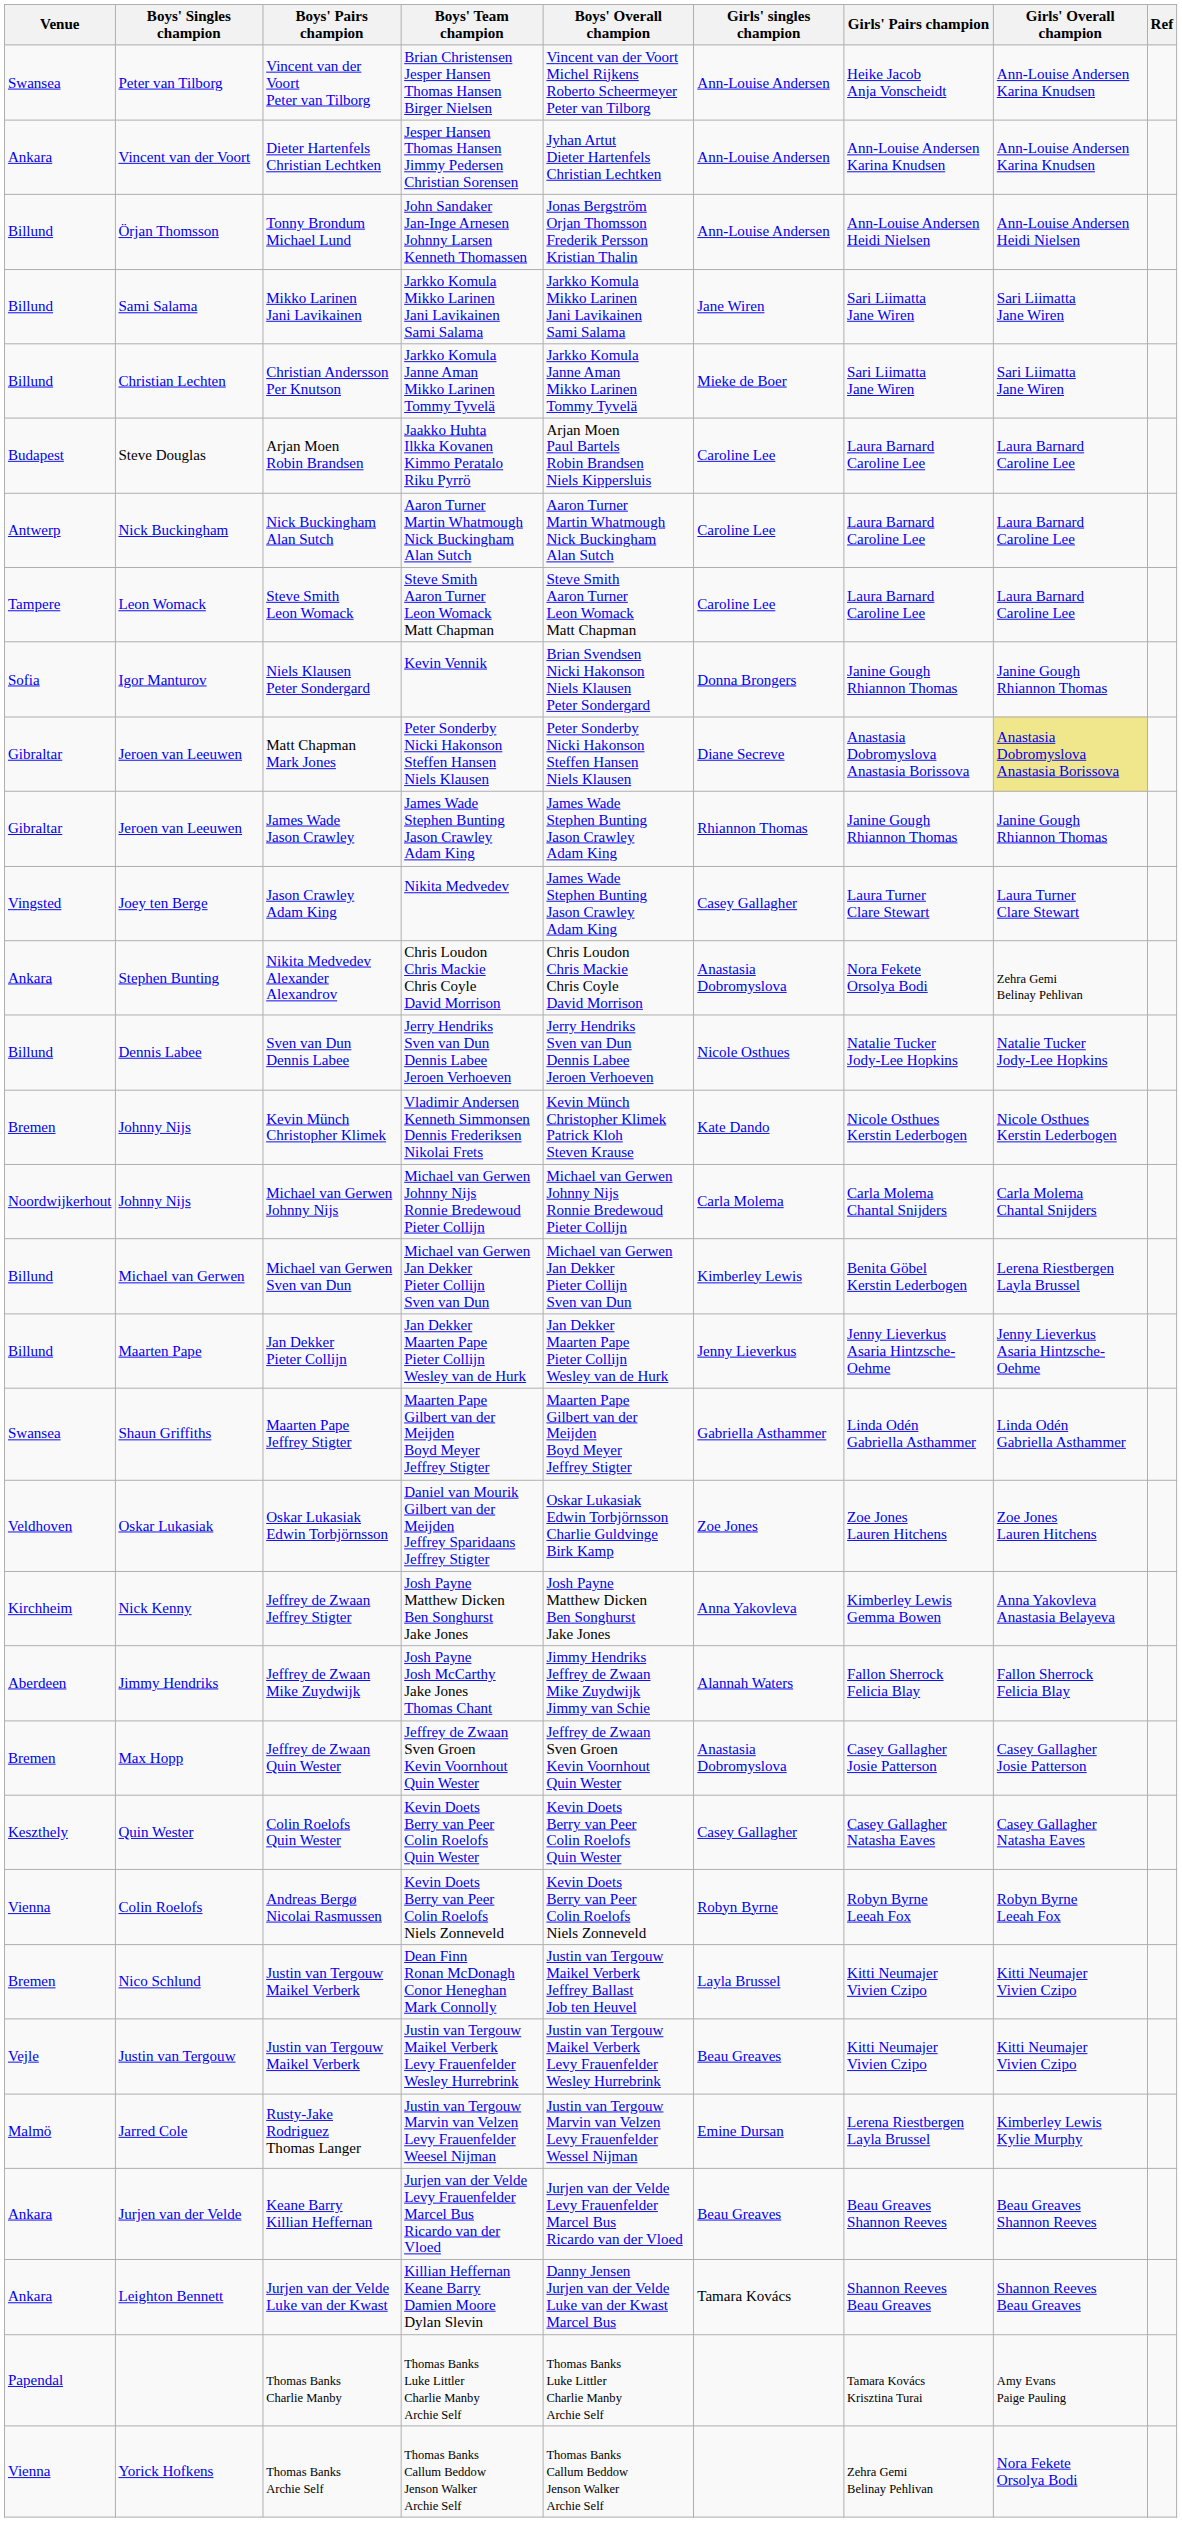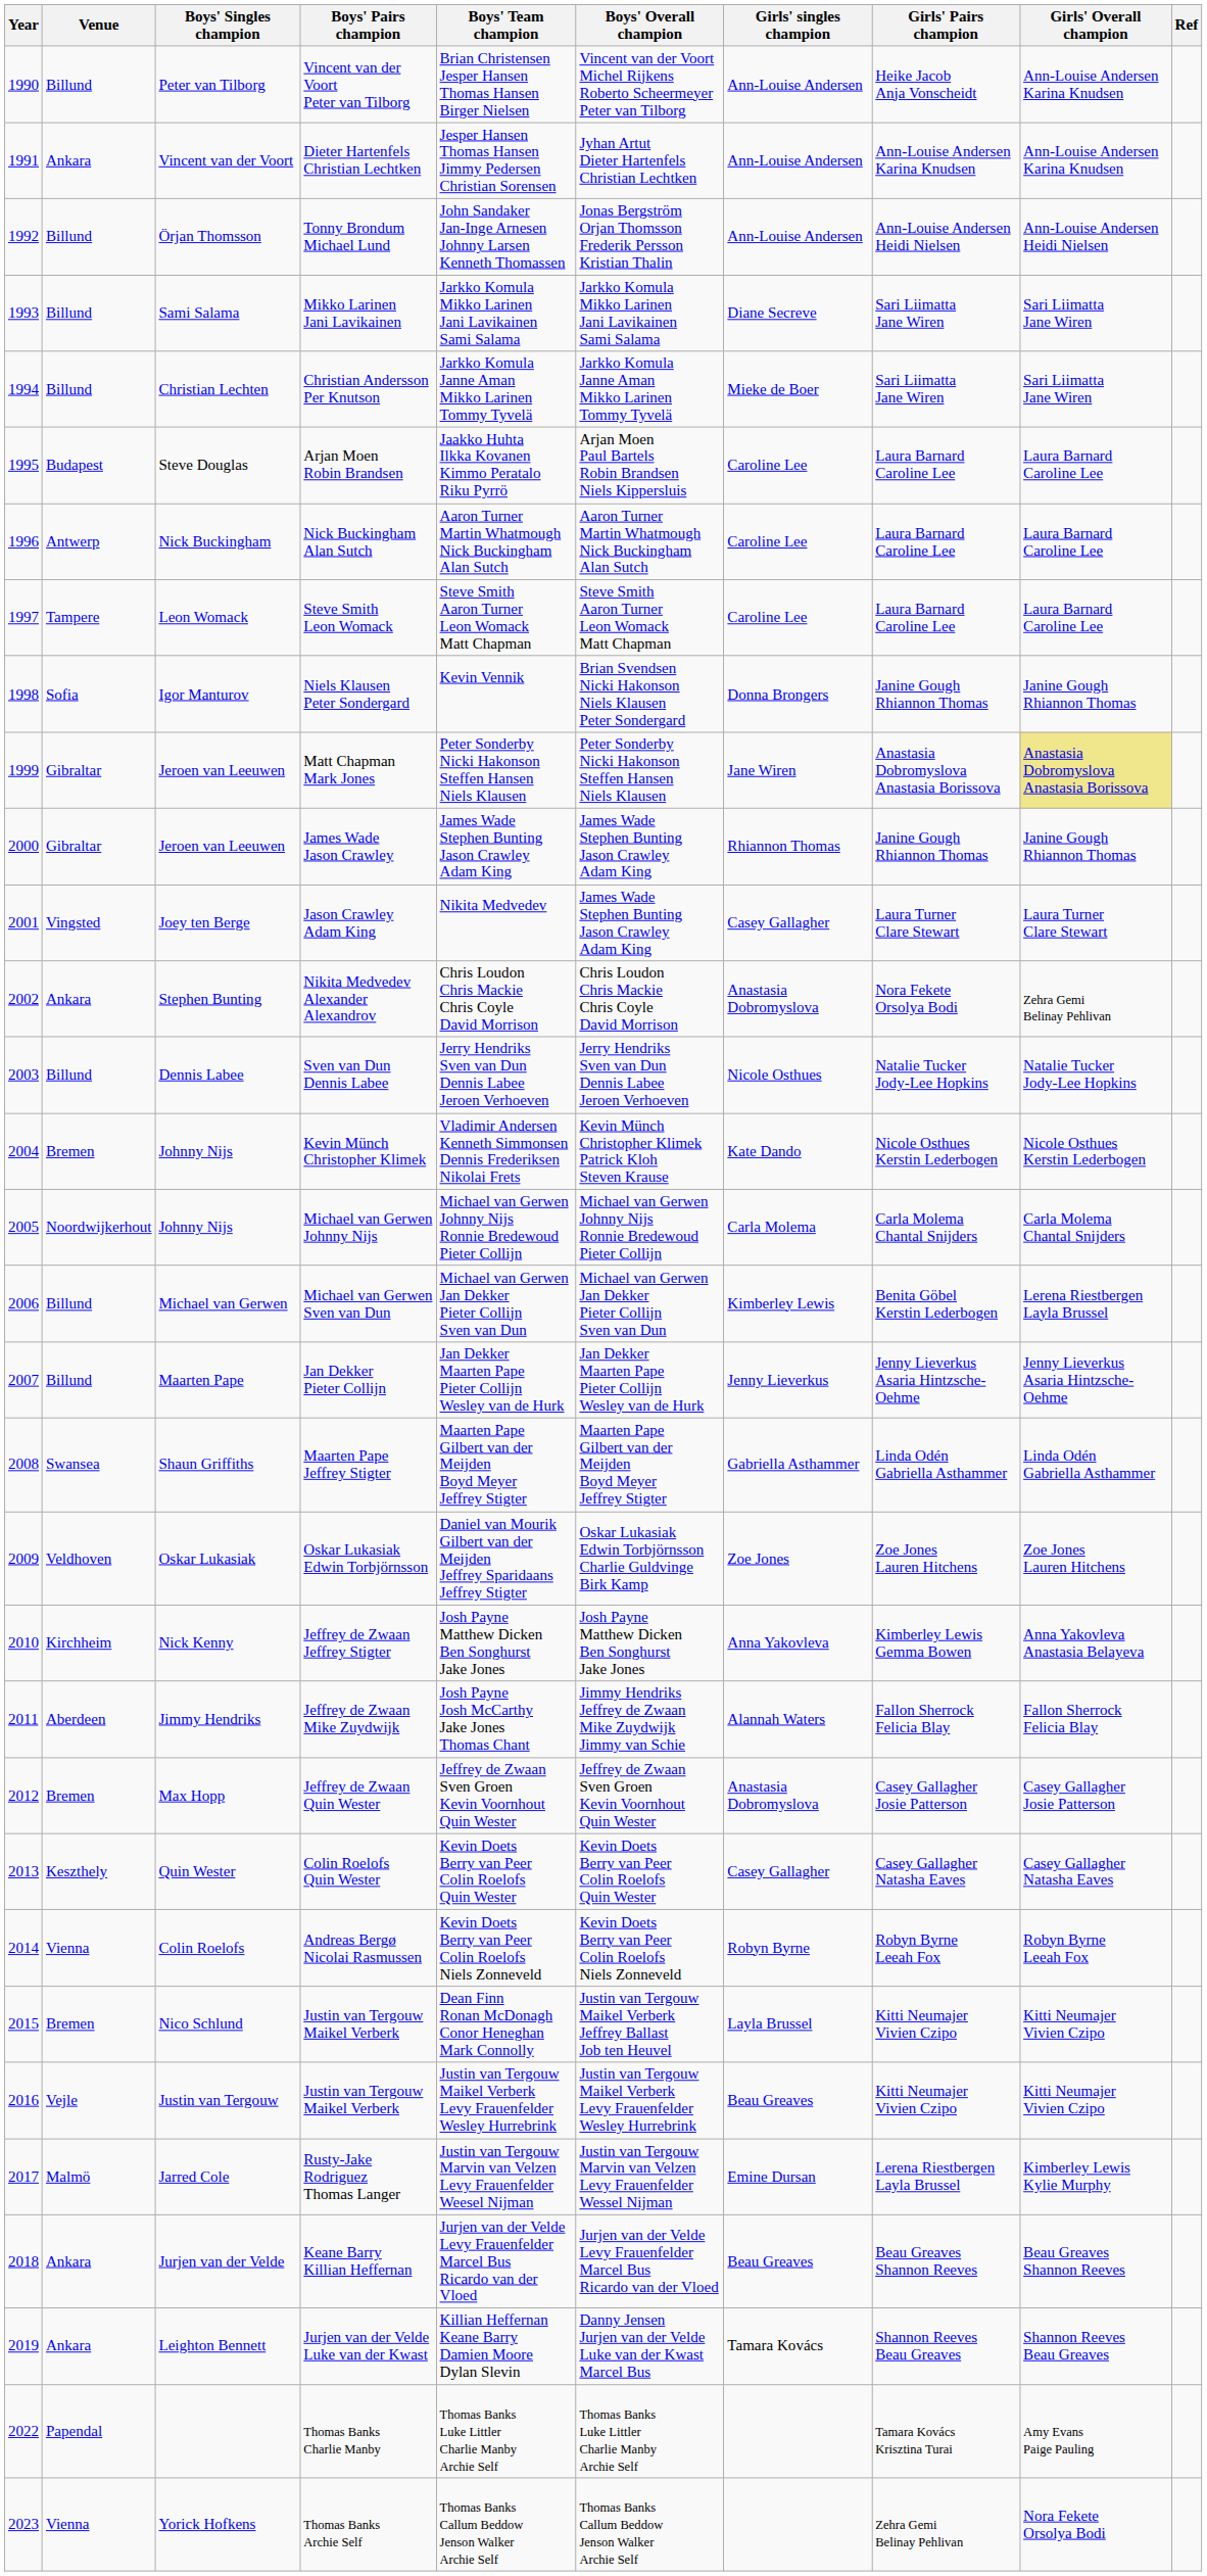+ column: Year | 1990 | 1991 | 1992 | 1993 | 1994 | 1995 | 1996 | 1997 | 1998 | 1999 | 2000 | 2001 | 2002 | 2003 | 2004 | 2005 | 2006 | 2007 | 2008 | 2009 | 2010 | 2011 | 2012 | 2013 | 2014 | 2015 | 2016 | 2017 | 2018 | 2019 | 2022 | 2023
Vincent van der Voort Peter van Tilborg | Venue: Swansea -> Billund
Mikko Larinen Jani Lavikainen | Girls' singles champion: Jane Wiren -> Diane Secreve
Matt Chapman Mark Jones | Girls' singles champion: Diane Secreve -> Jane Wiren
